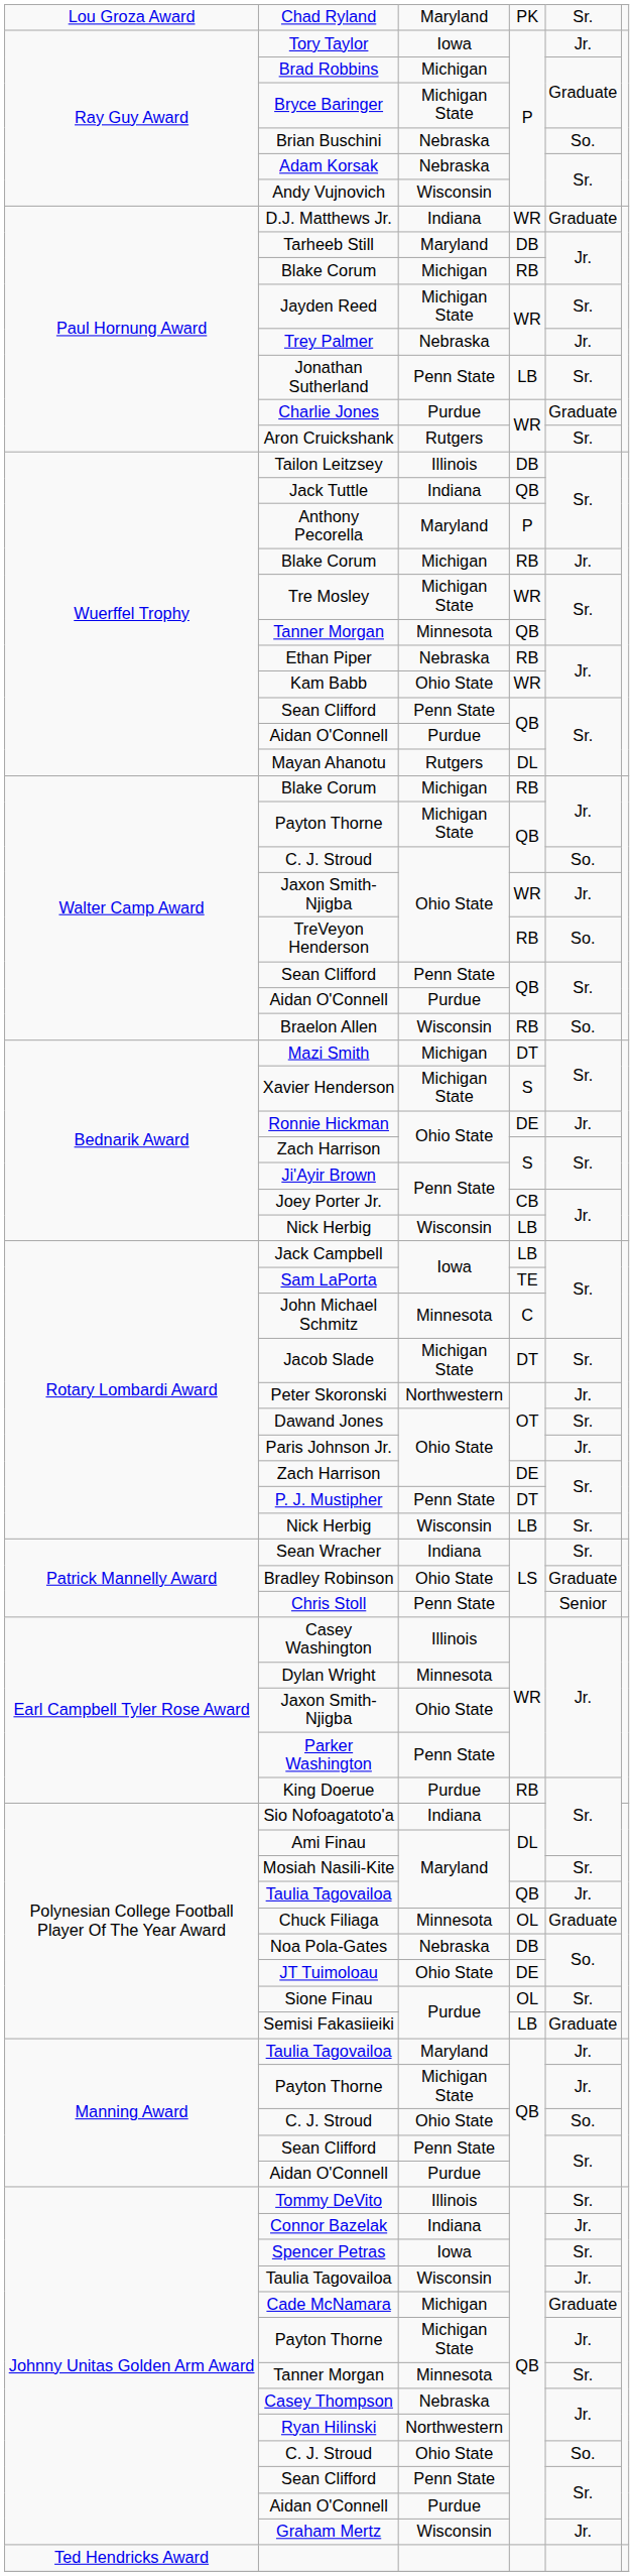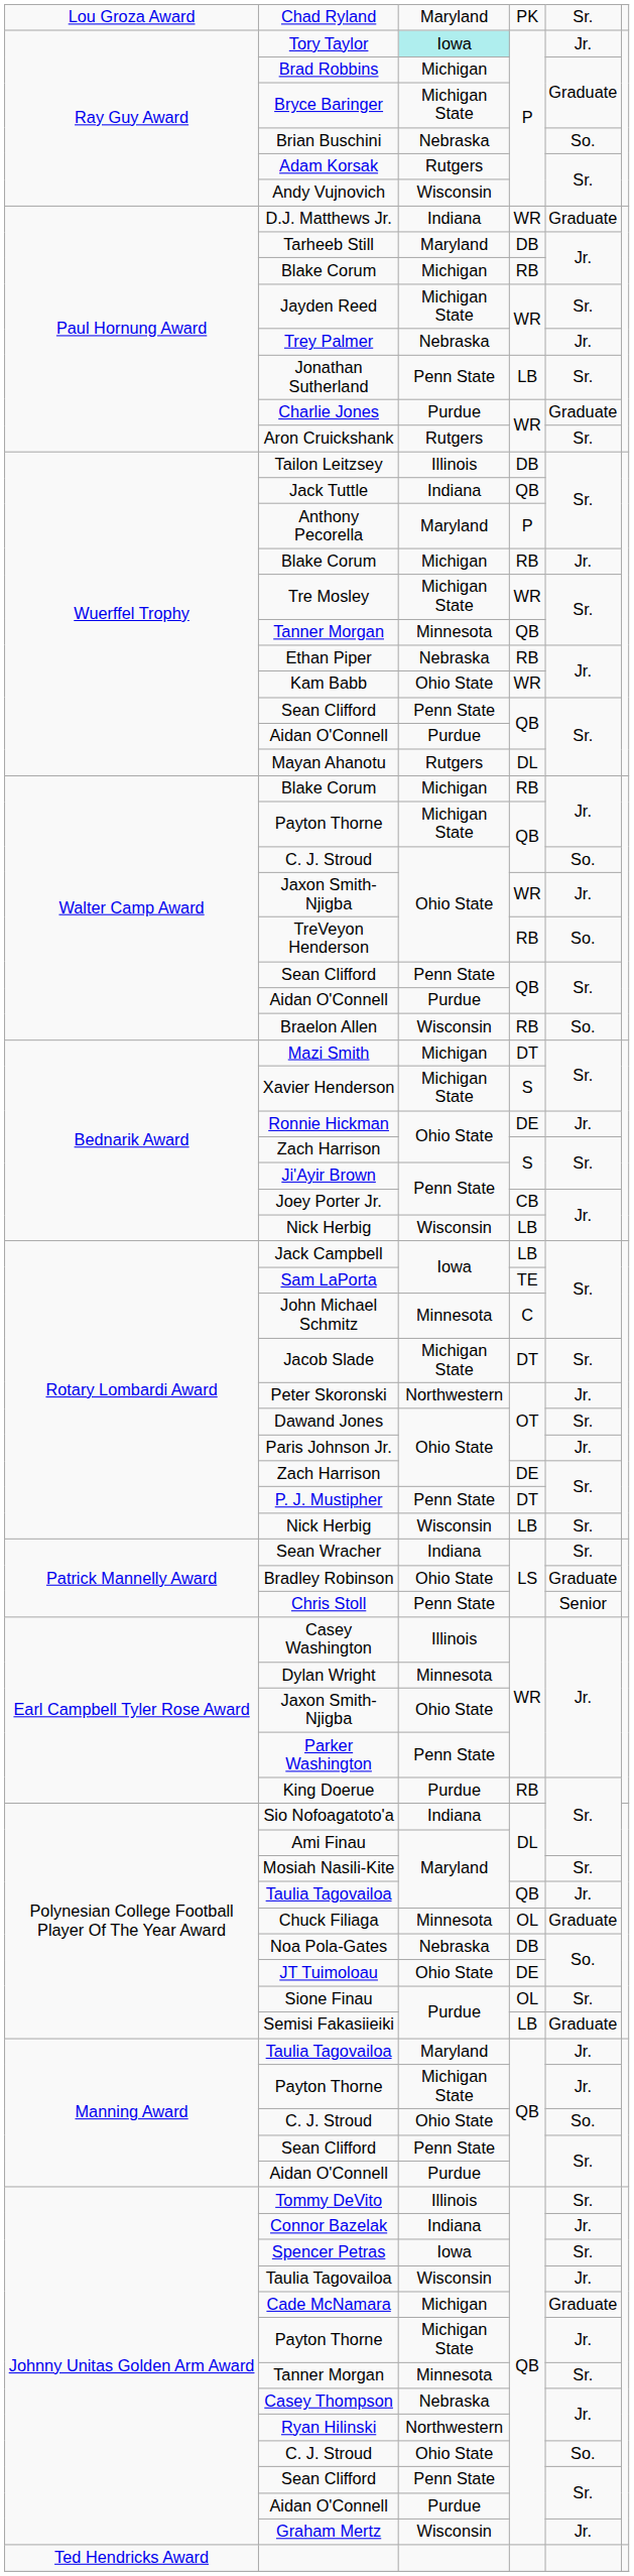Tory Taylor | column 3: no background -> paleturquoise background
Adam Korsak | column 3: Nebraska -> Rutgers
